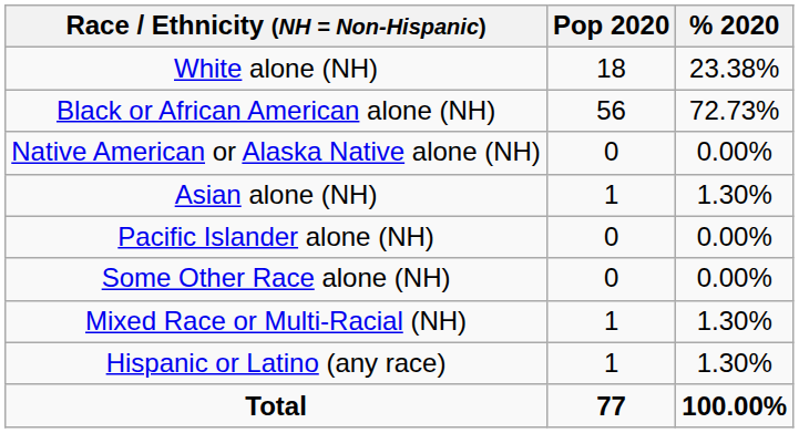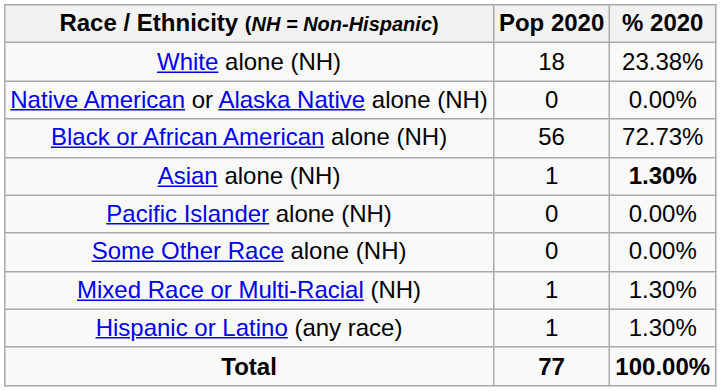rows swapped: Black or African American alone (NH) <-> Native American or Alaska Native alone (NH)
Asian alone (NH) | % 2020: normal -> bold
